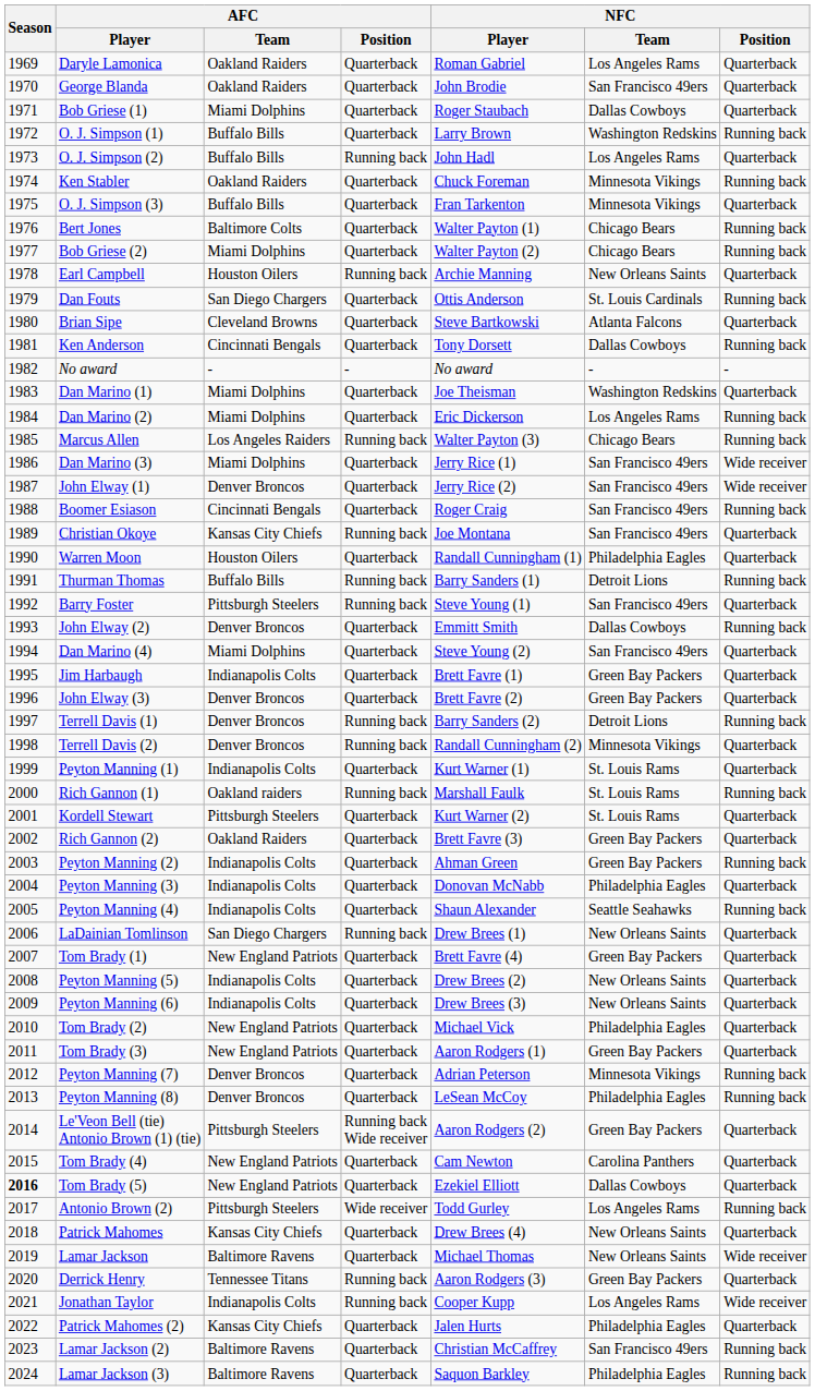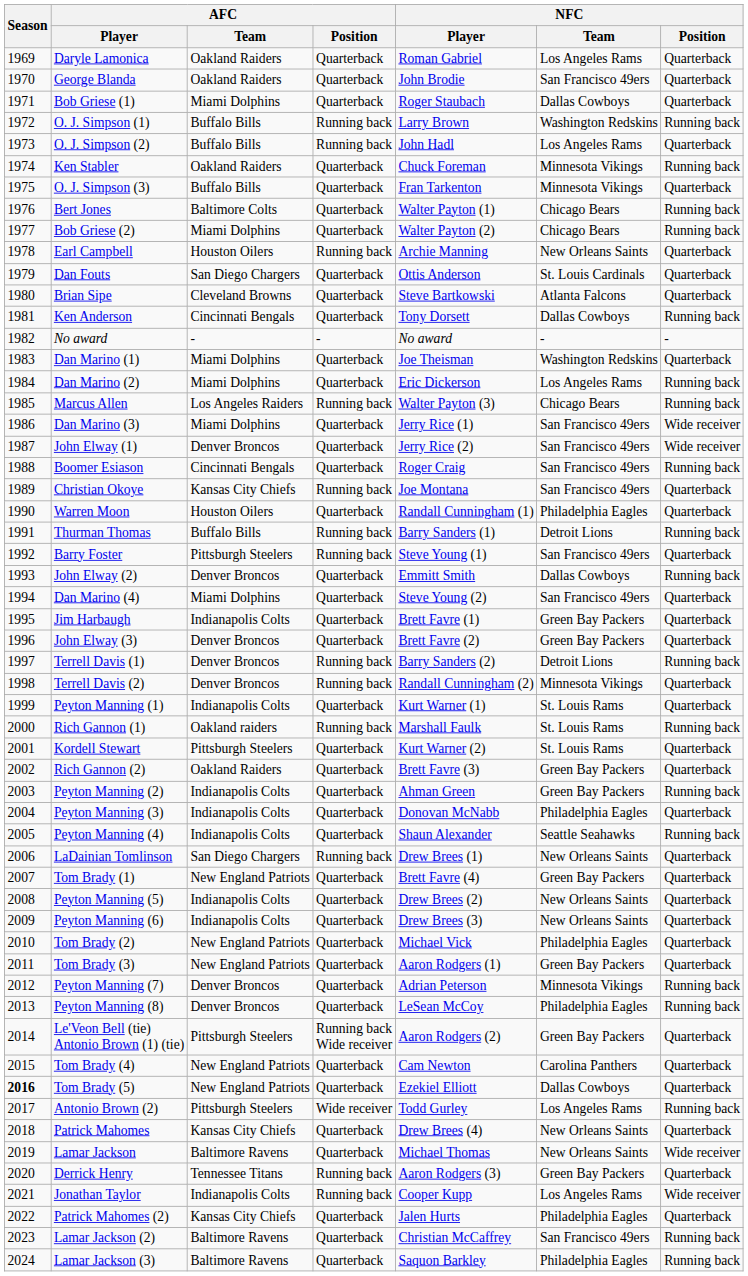O. J. Simpson (1) | AFC / Position: Quarterback -> Running back
Dan Fouts | NFC / Position: Running back -> Quarterback
